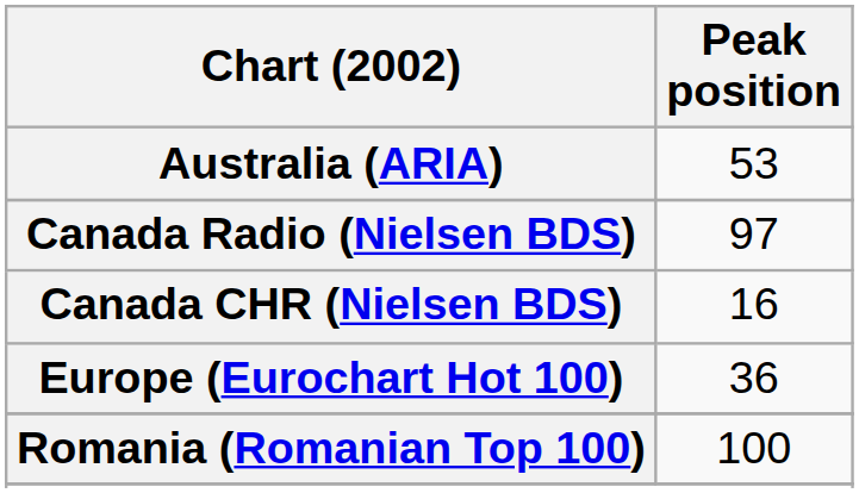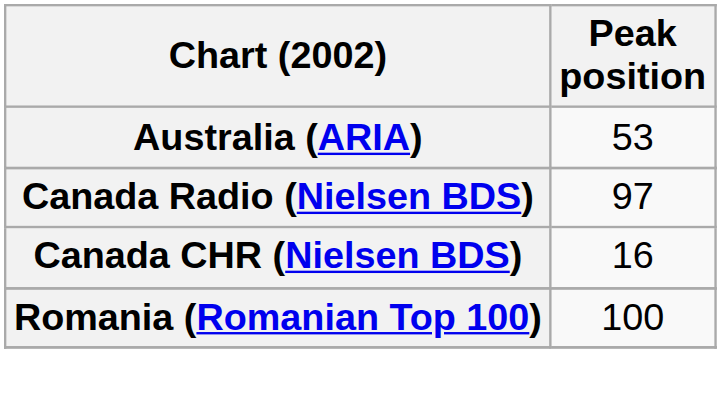- row: Europe (Eurochart Hot 100) | 36
